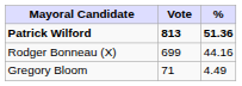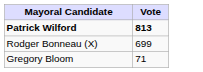- column: % | 51.36 | 44.16 | 4.49
